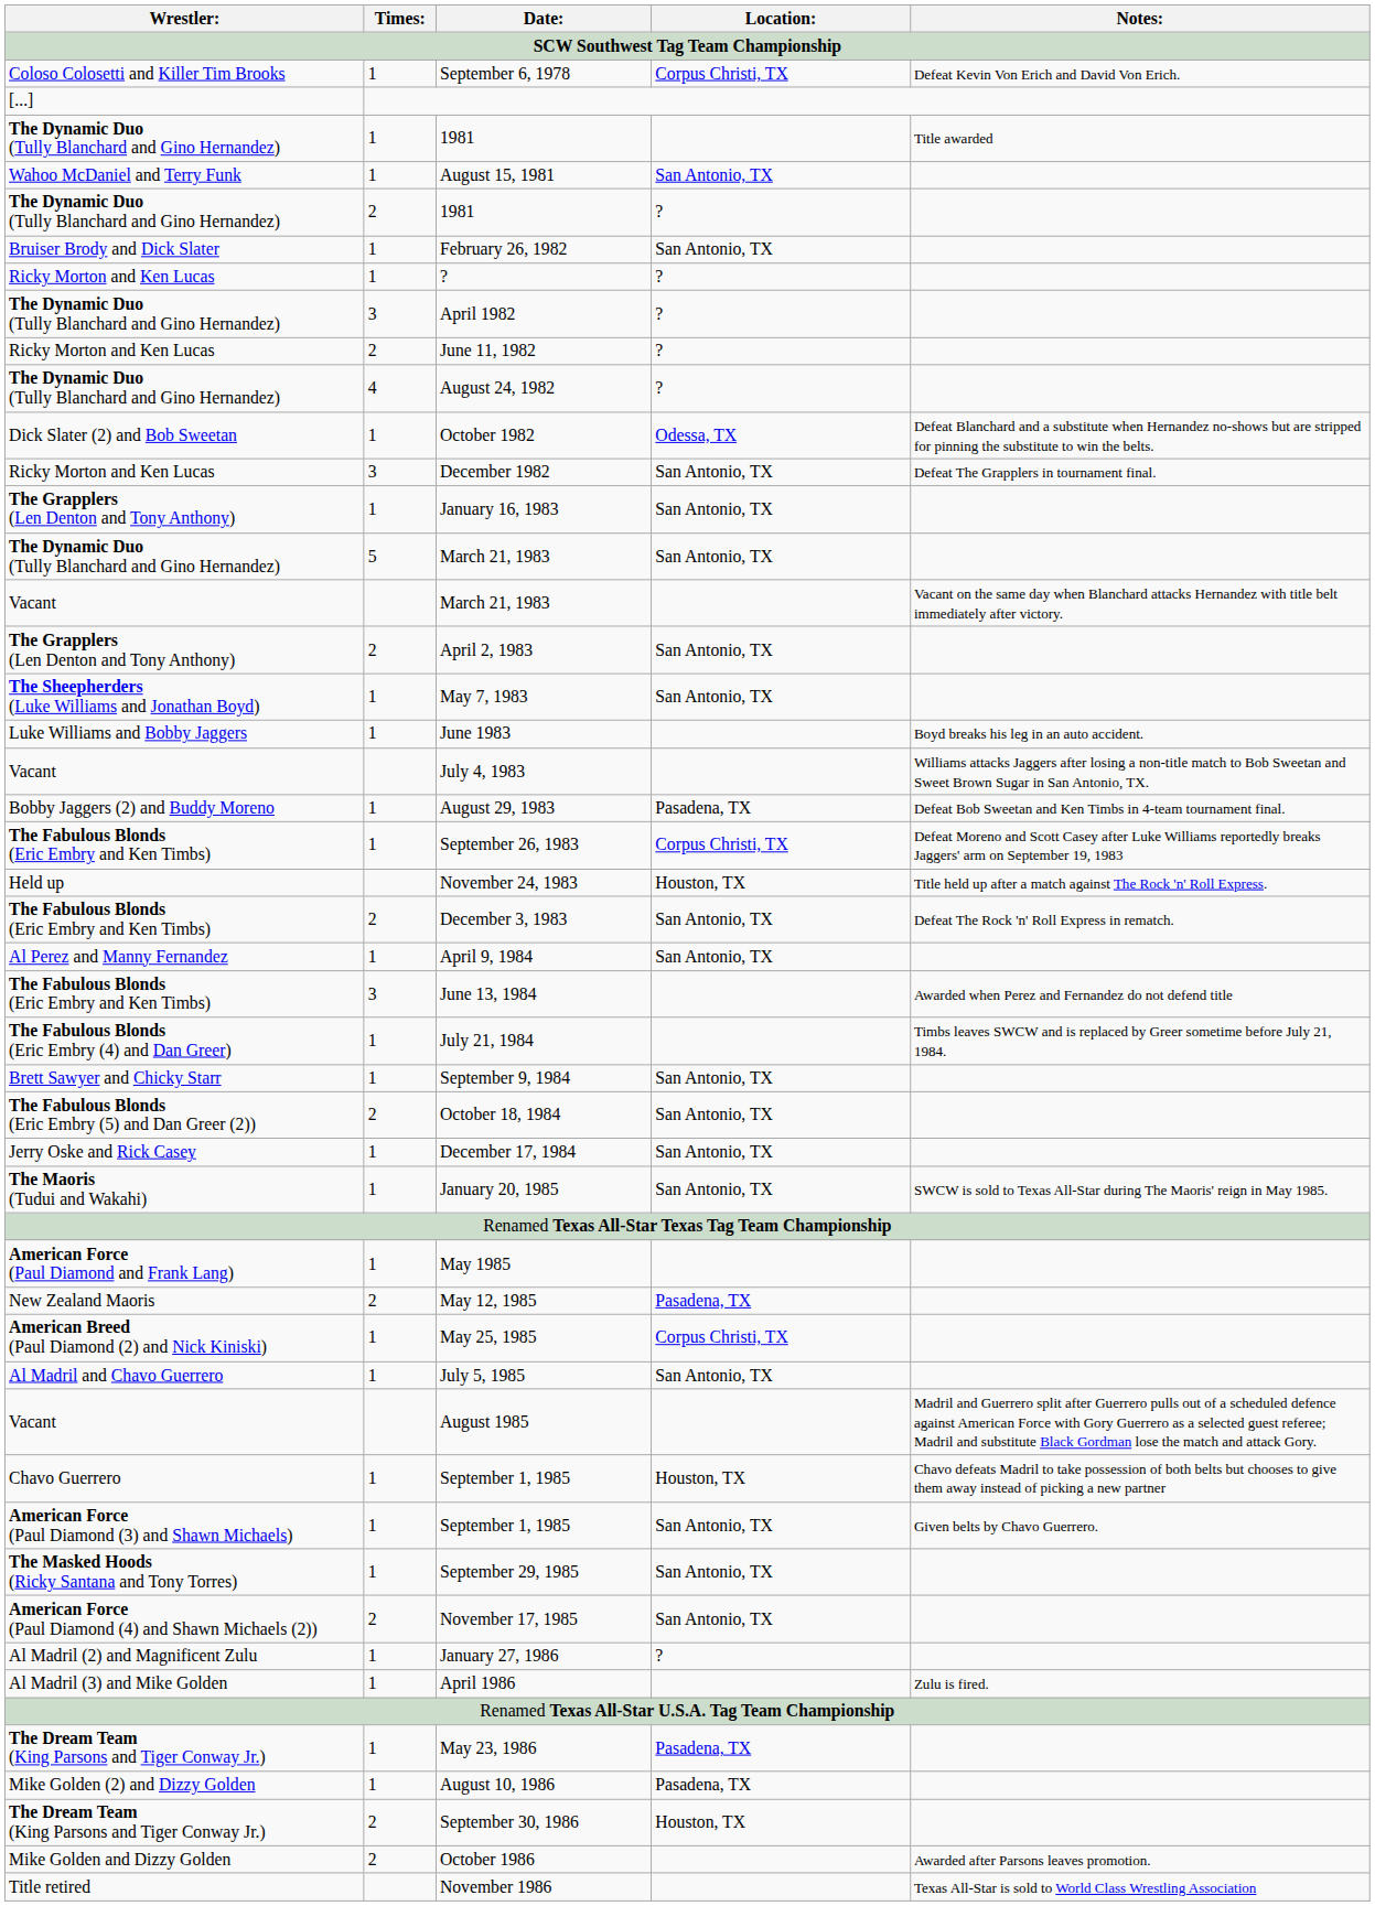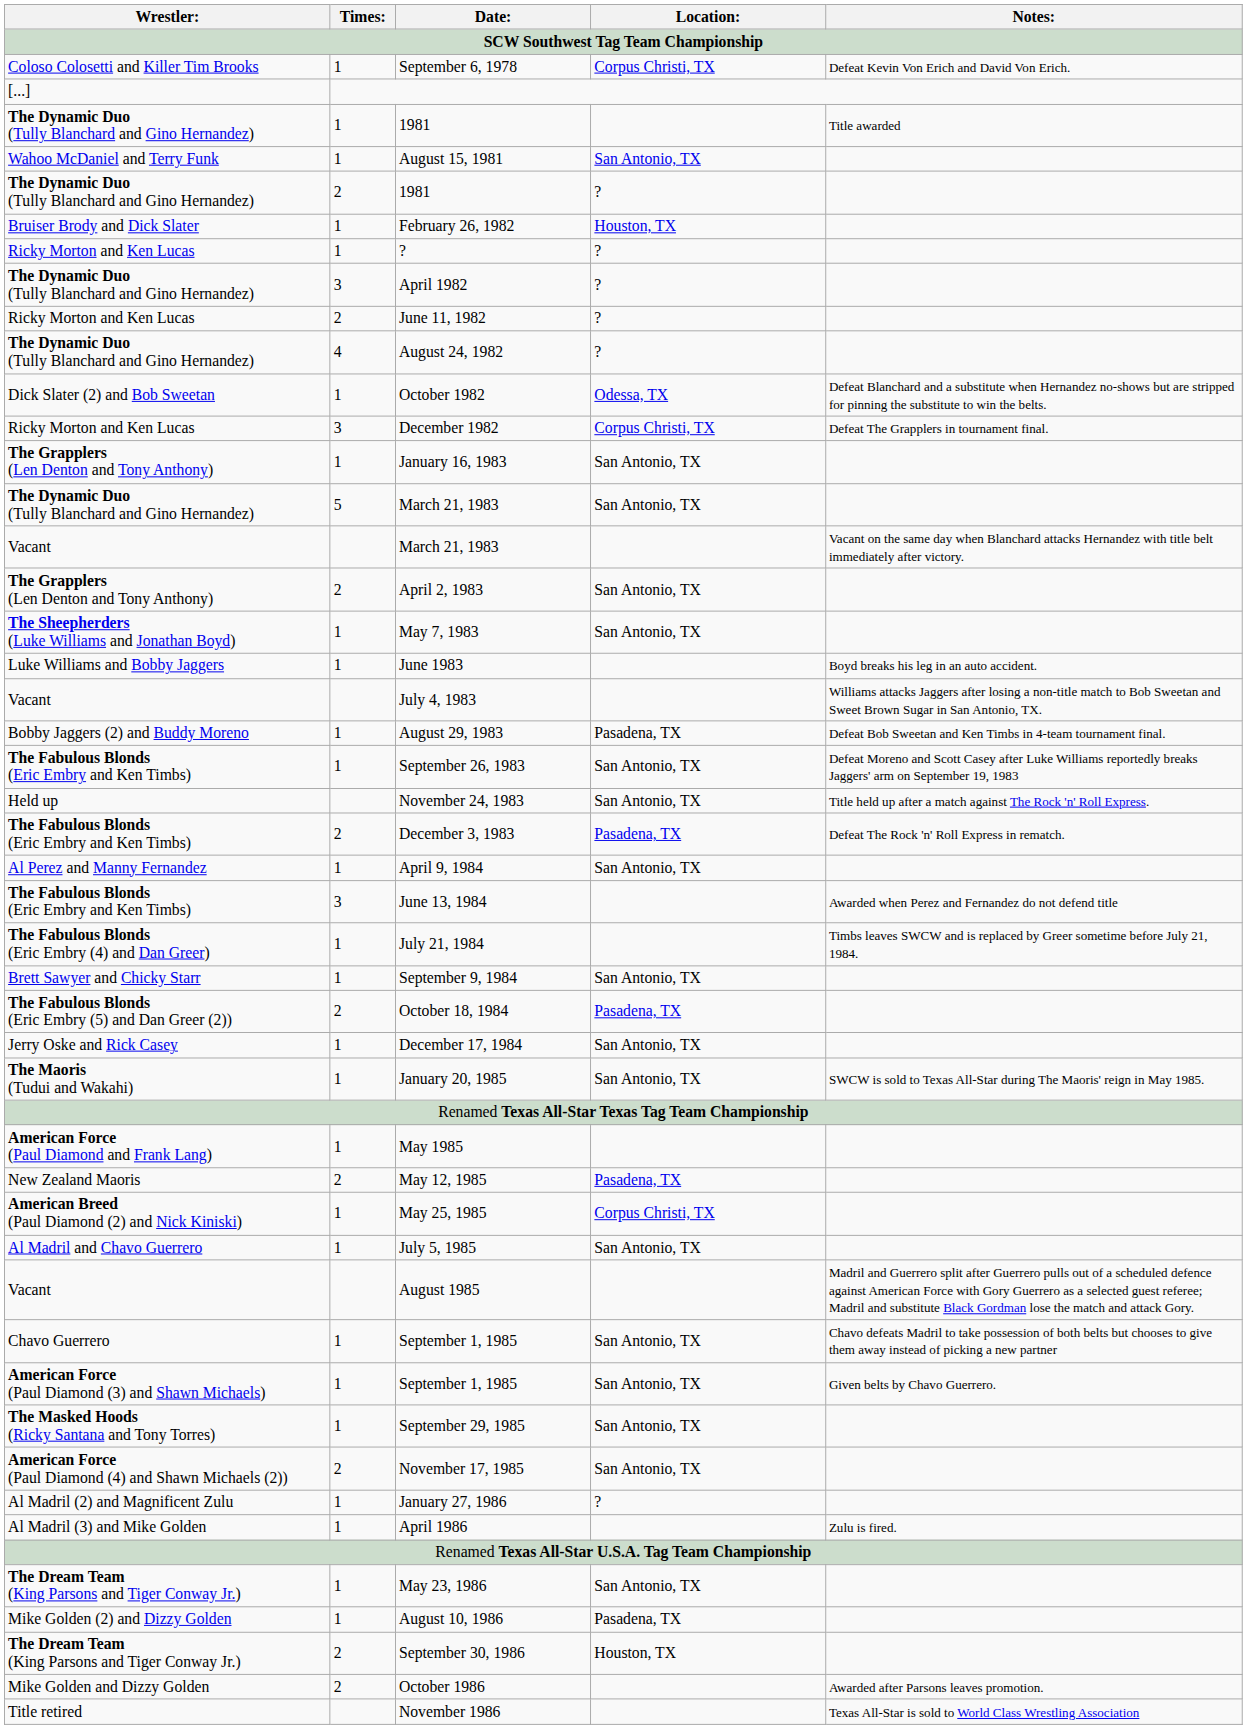February 26, 1982 | Location:: San Antonio, TX -> Houston, TX
December 1982 | Location:: San Antonio, TX -> Corpus Christi, TX
September 26, 1983 | Location:: Corpus Christi, TX -> San Antonio, TX
November 24, 1983 | Location:: Houston, TX -> San Antonio, TX
December 3, 1983 | Location:: San Antonio, TX -> Pasadena, TX
October 18, 1984 | Location:: San Antonio, TX -> Pasadena, TX
Chavo Guerrero / September 1, 1985 | Location:: Houston, TX -> San Antonio, TX
May 23, 1986 | Location:: Pasadena, TX -> San Antonio, TX
